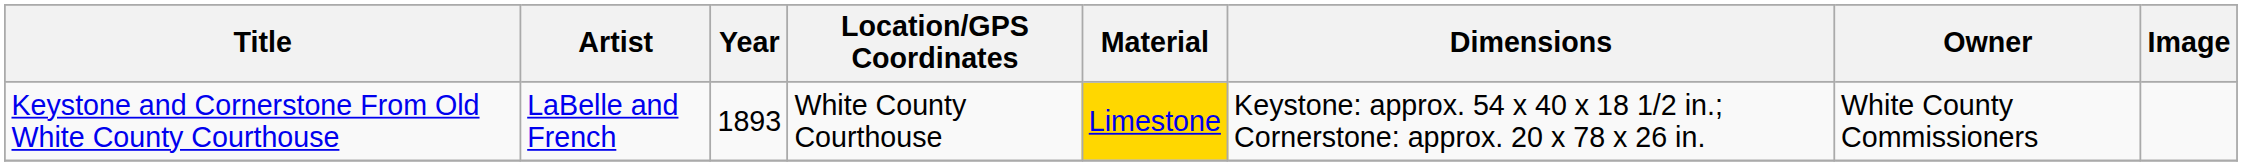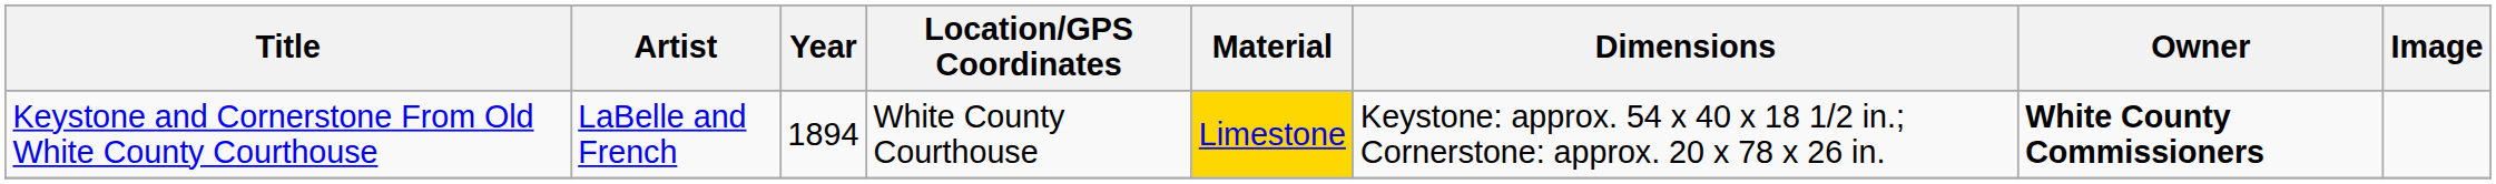Keystone and Cornerstone From Old White County Courthouse | Year: 1893 -> 1894
Keystone and Cornerstone From Old White County Courthouse | Owner: normal -> bold
